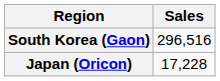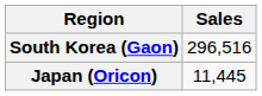Japan (Oricon) | Sales: 17,228 -> 11,445
